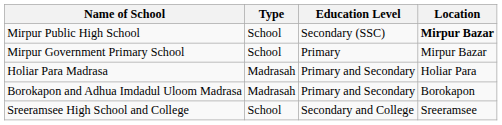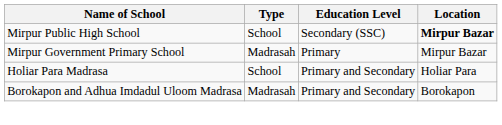Mirpur Government Primary School | Type: School -> Madrasah
Holiar Para Madrasa | Type: Madrasah -> School
- row: Sreeramsee High School and College | School | Secondary and College | Sreeramsee
